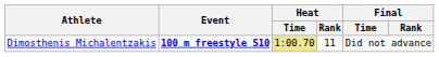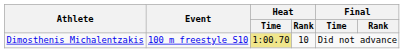Dimosthenis Michalentzakis | Event: bold -> normal
Dimosthenis Michalentzakis | Heat / Rank: 11 -> 10
